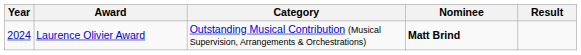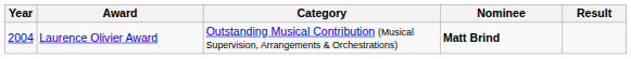Laurence Olivier Award | Year: 2024 -> 2004
